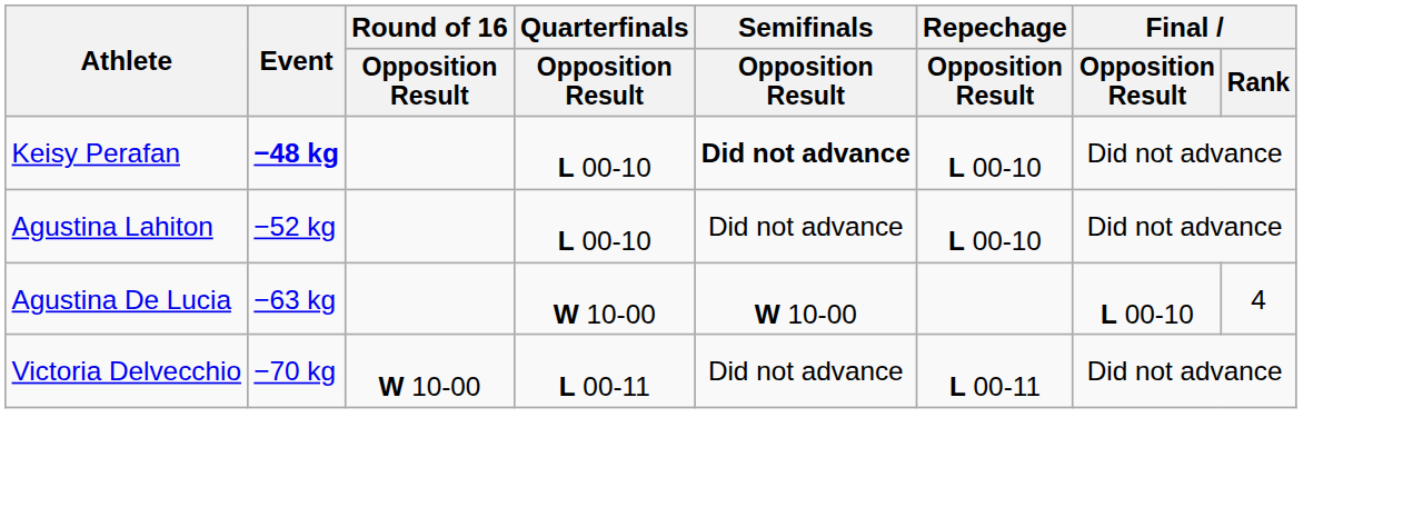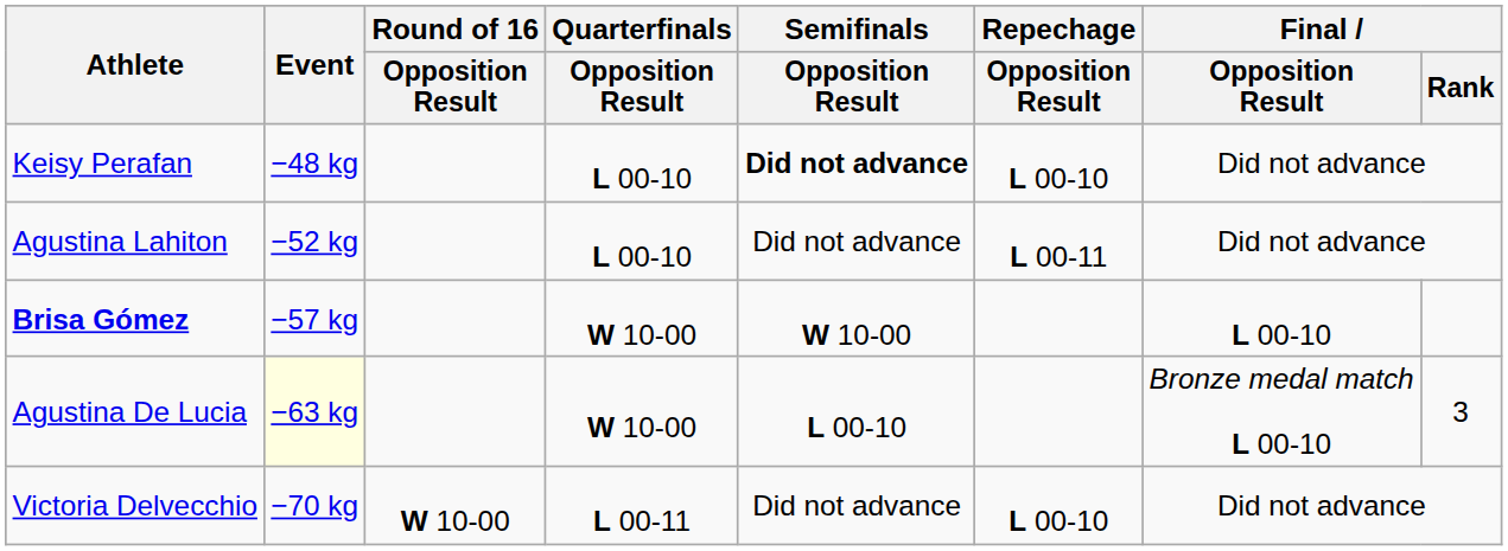Keisy Perafan | Event: bold -> normal
Agustina Lahiton | Repechage / Opposition Result: L 00-10 -> L 00-11
+ row: Brisa Gómez | −57 kg | W 10-00 | W 10-00 | L 00-10
Agustina De Lucia | Event: no background -> lightyellow background
Agustina De Lucia | Semifinals / Opposition Result: W 10-00 -> L 00-10
Agustina De Lucia | Final / Opposition Result: L 00-10 -> Bronze medal match L 00-10
Agustina De Lucia | Final / Rank: 4 -> 3
Victoria Delvecchio | Repechage / Opposition Result: L 00-11 -> L 00-10
